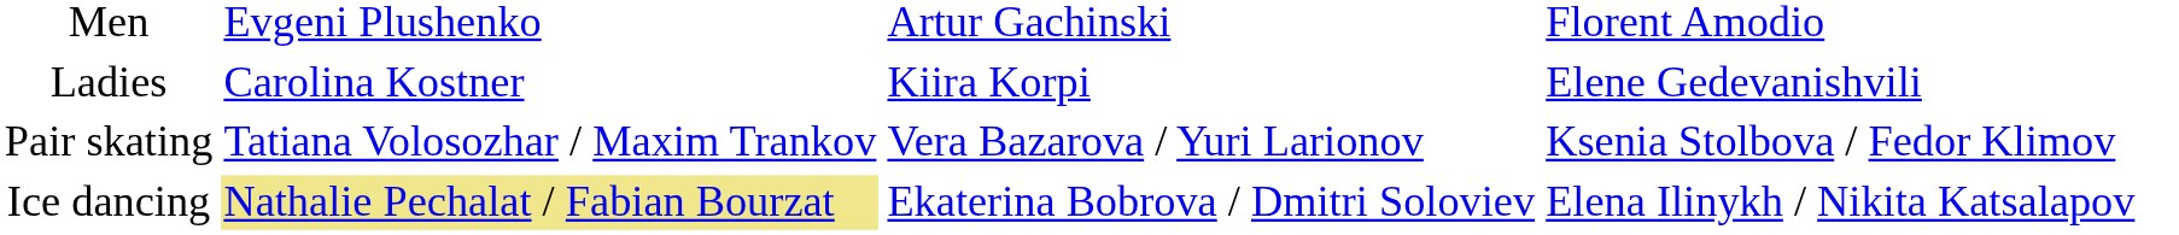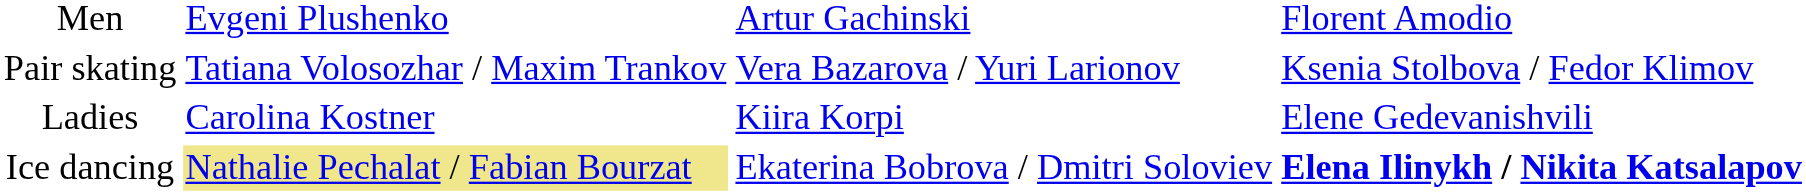rows swapped: Ladies <-> Pair skating
Ice dancing | column 4: normal -> bold
